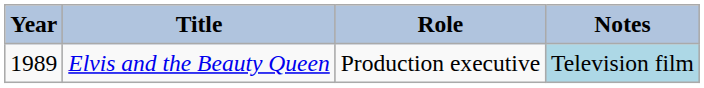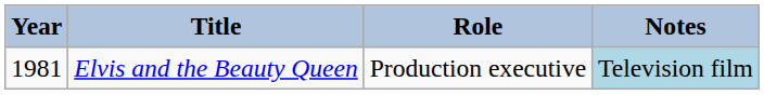Elvis and the Beauty Queen | Year: 1989 -> 1981
